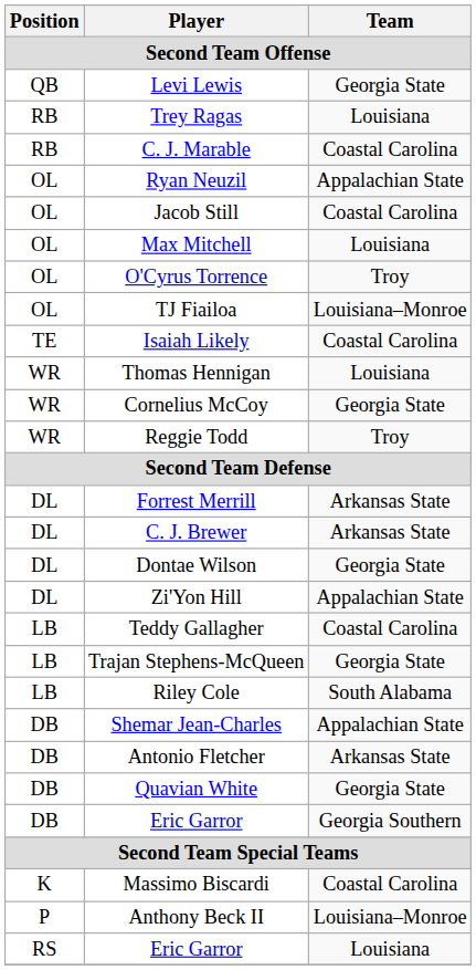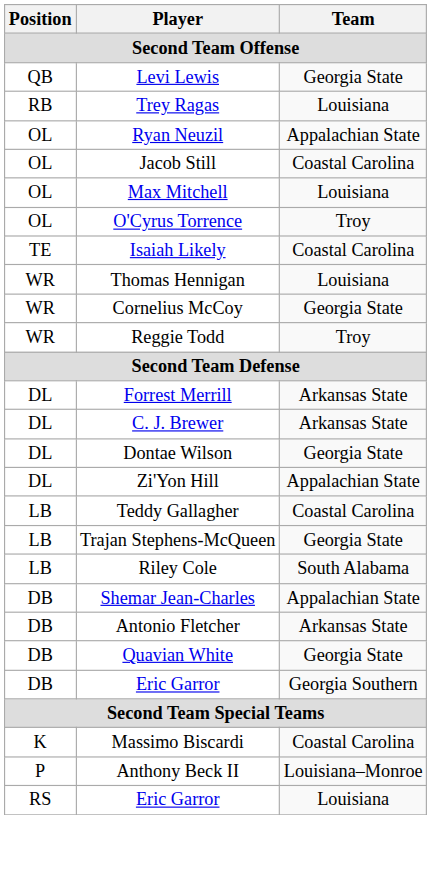- row: RB | C. J. Marable | Coastal Carolina
- row: OL | TJ Fiailoa | Louisiana–Monroe
